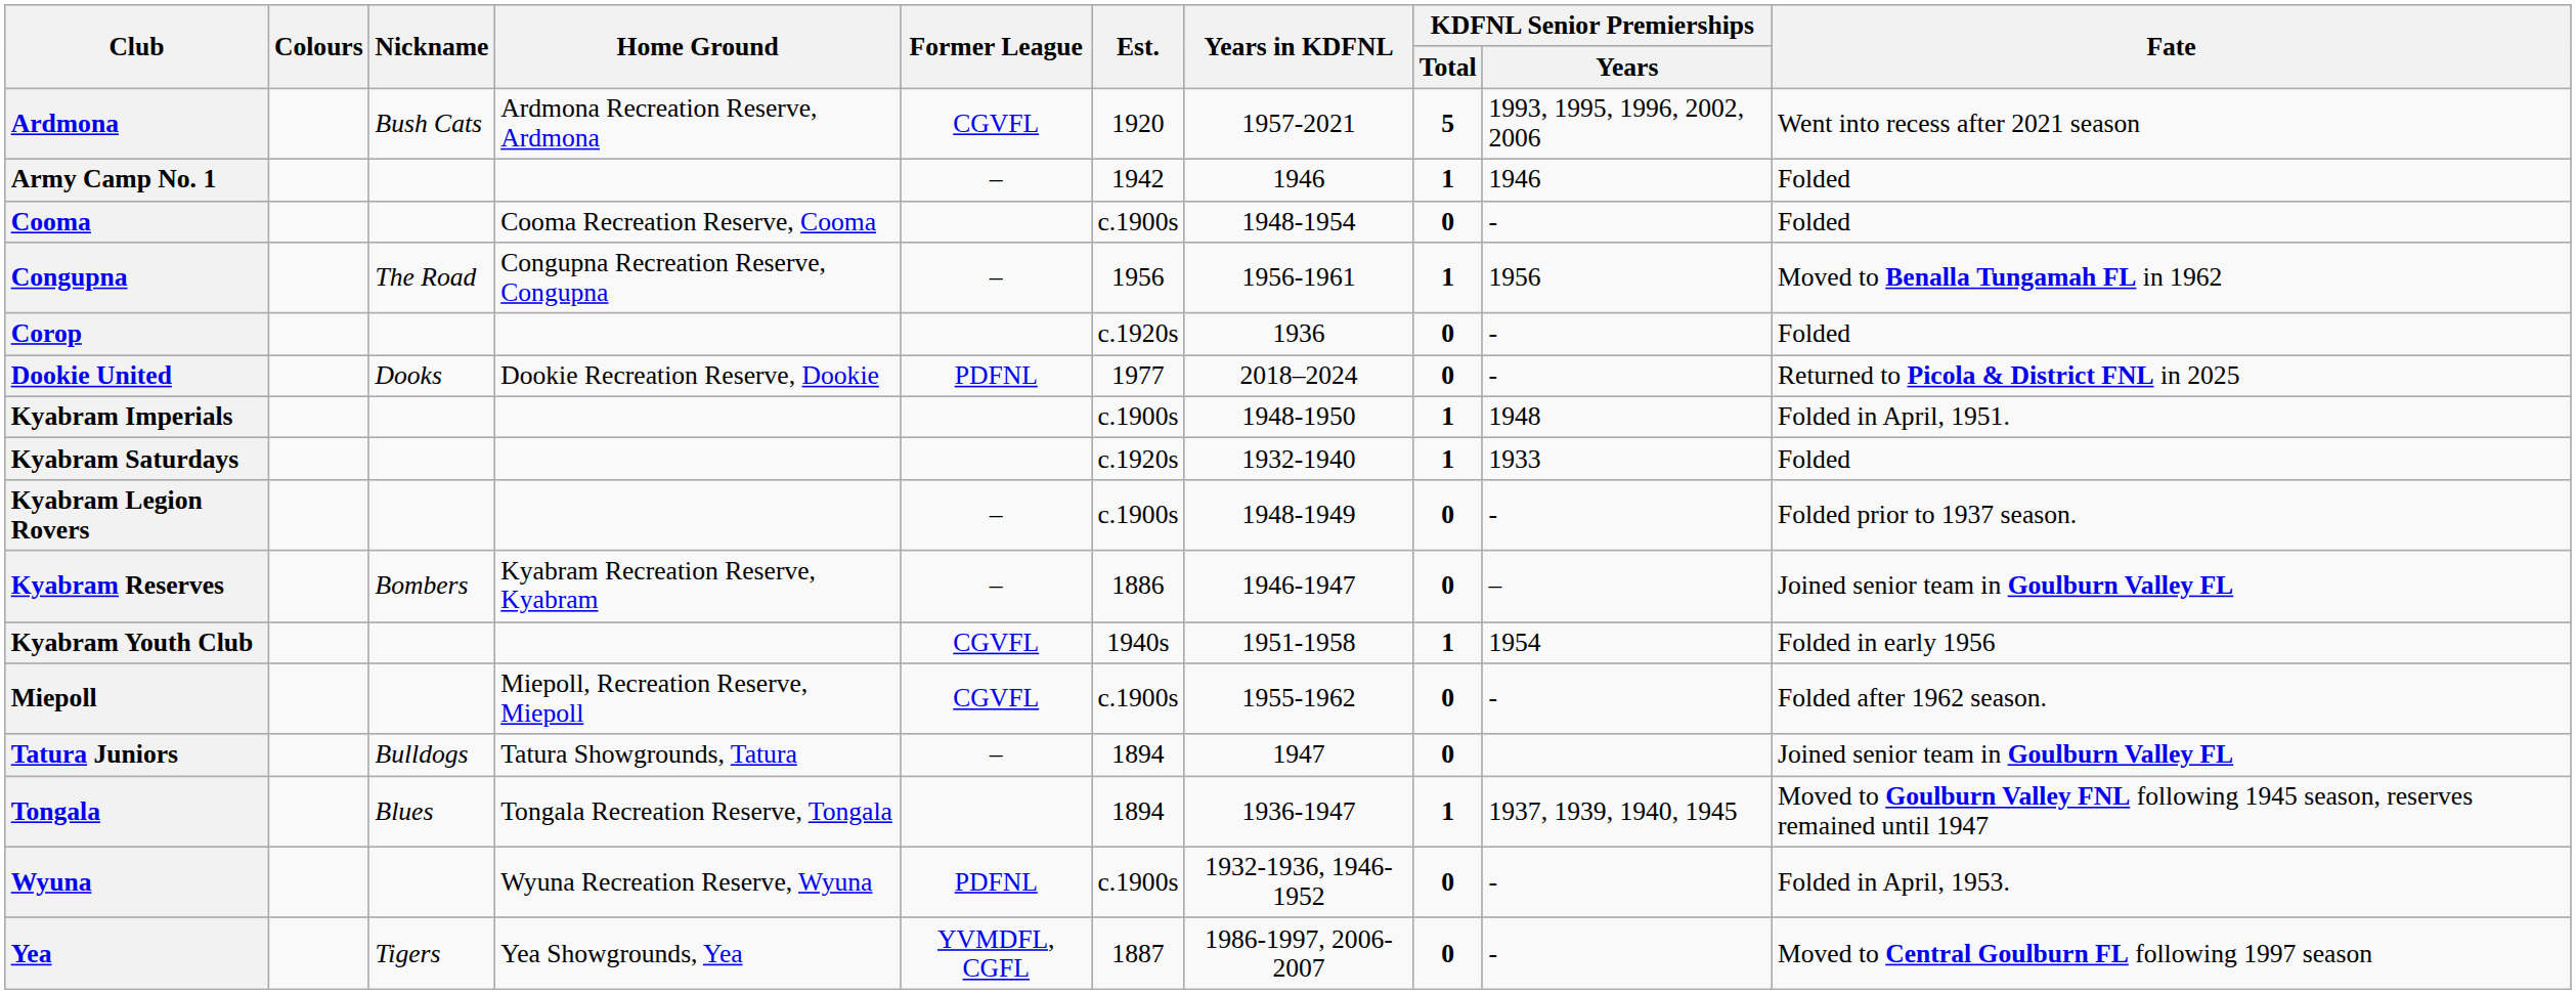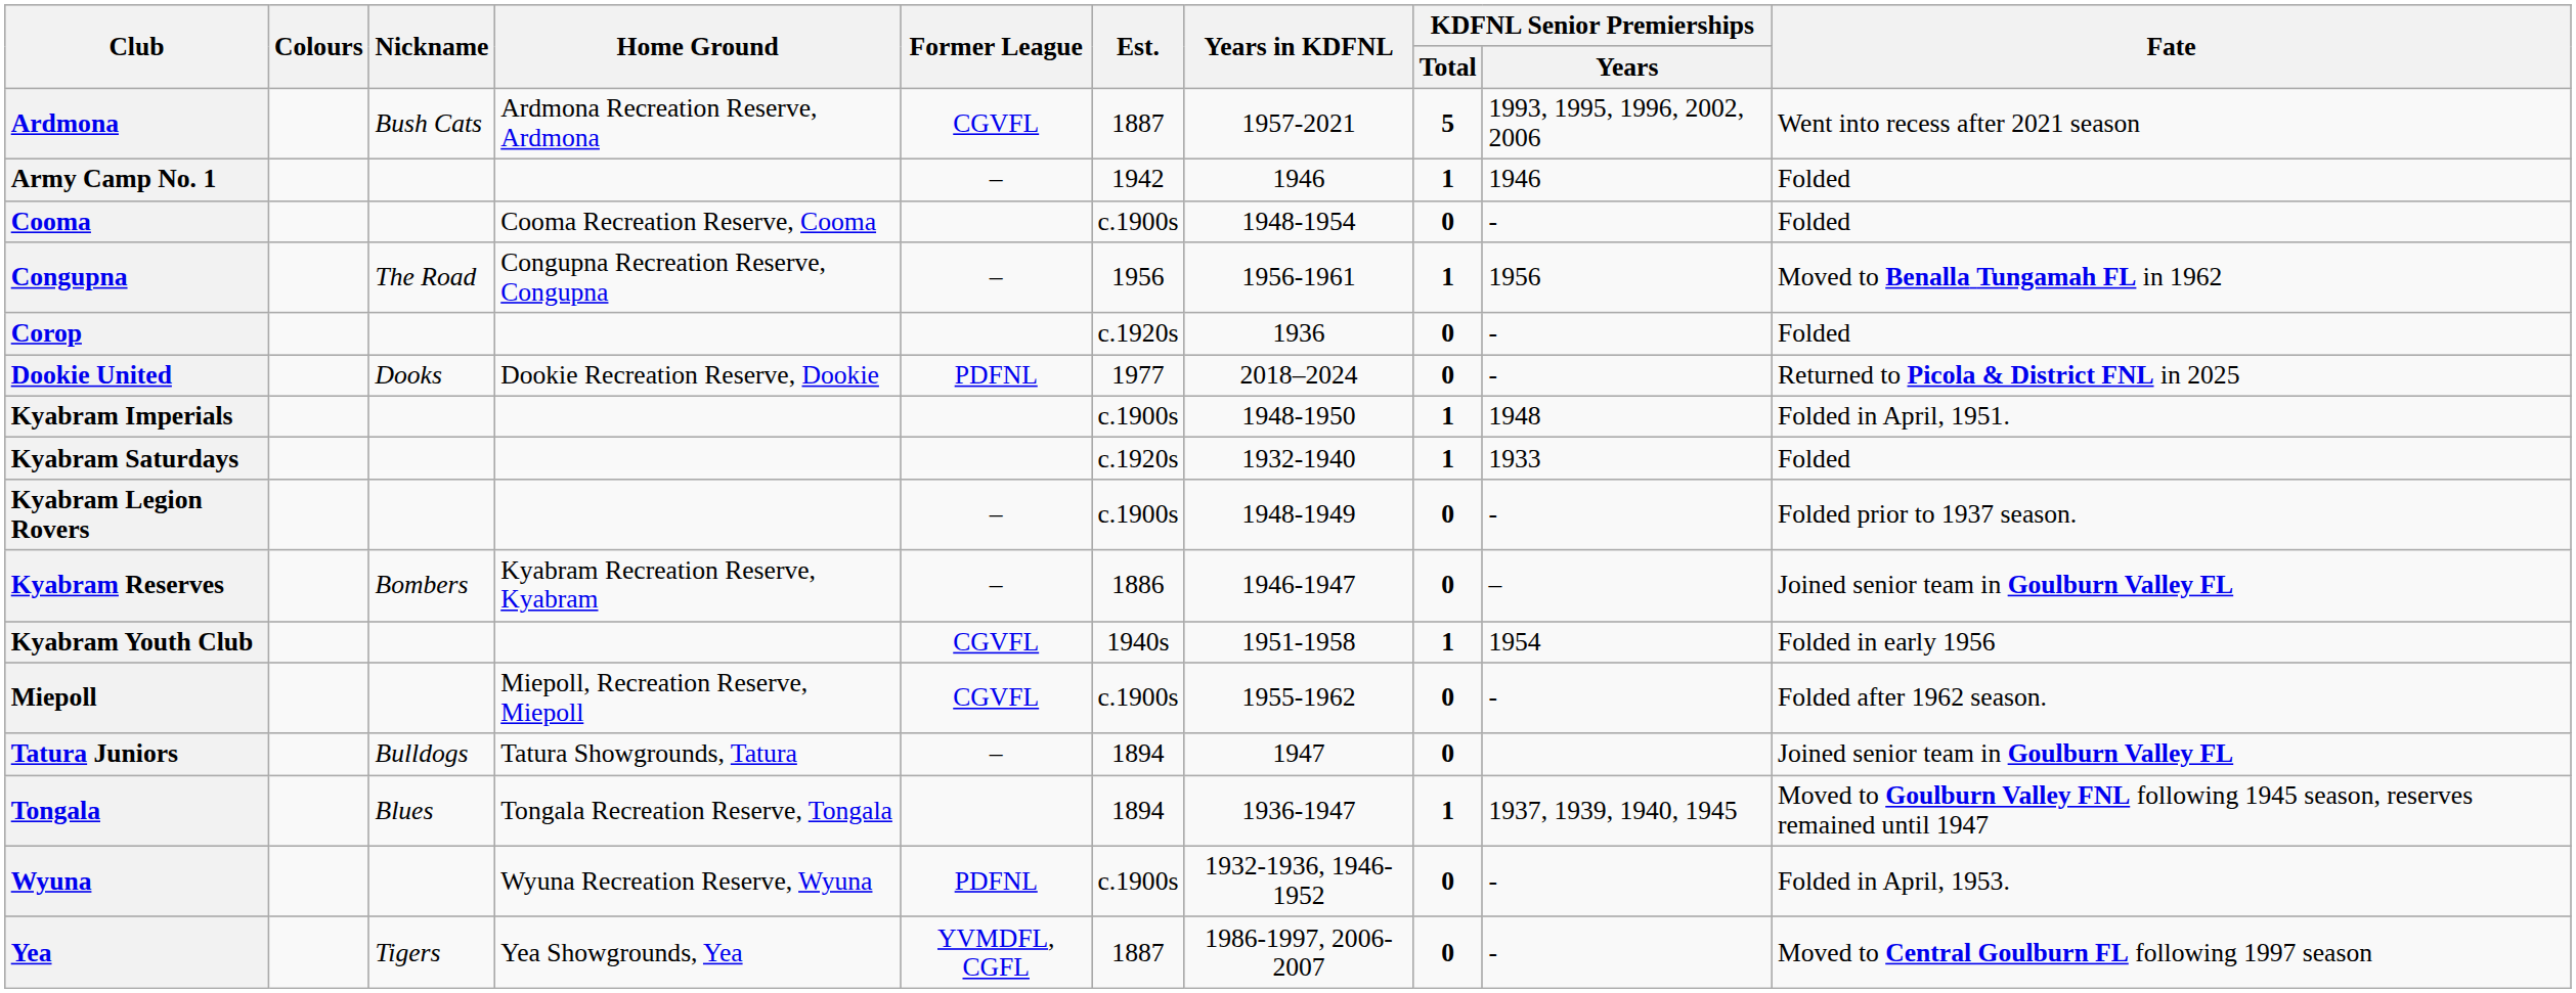Ardmona | Est.: 1920 -> 1887
